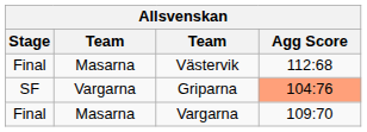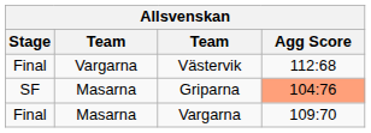Västervik | column 2: Masarna -> Vargarna
Griparna | column 2: Vargarna -> Masarna
